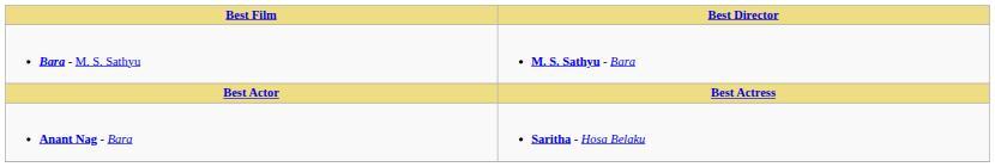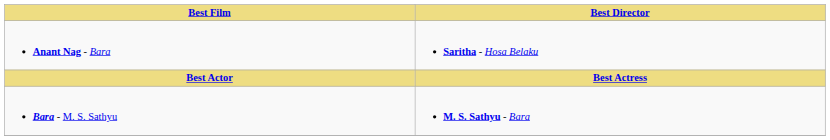rows swapped: Bara - M. S. Sathyu <-> Anant Nag - Bara
